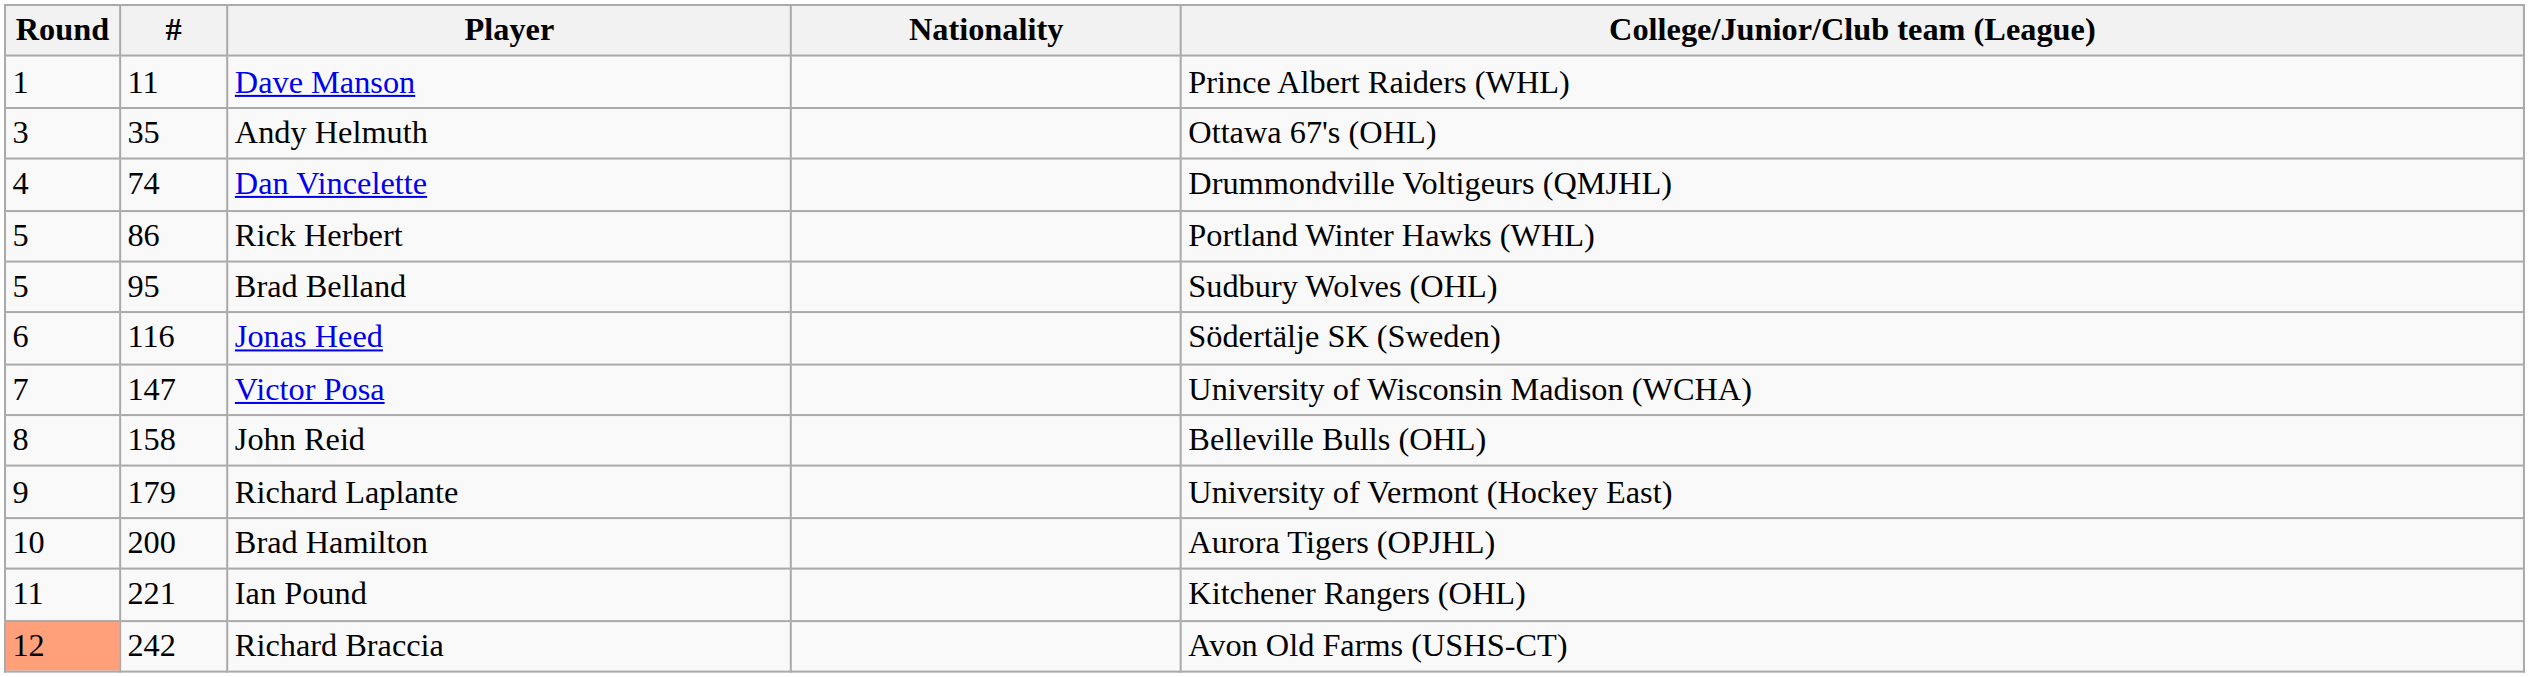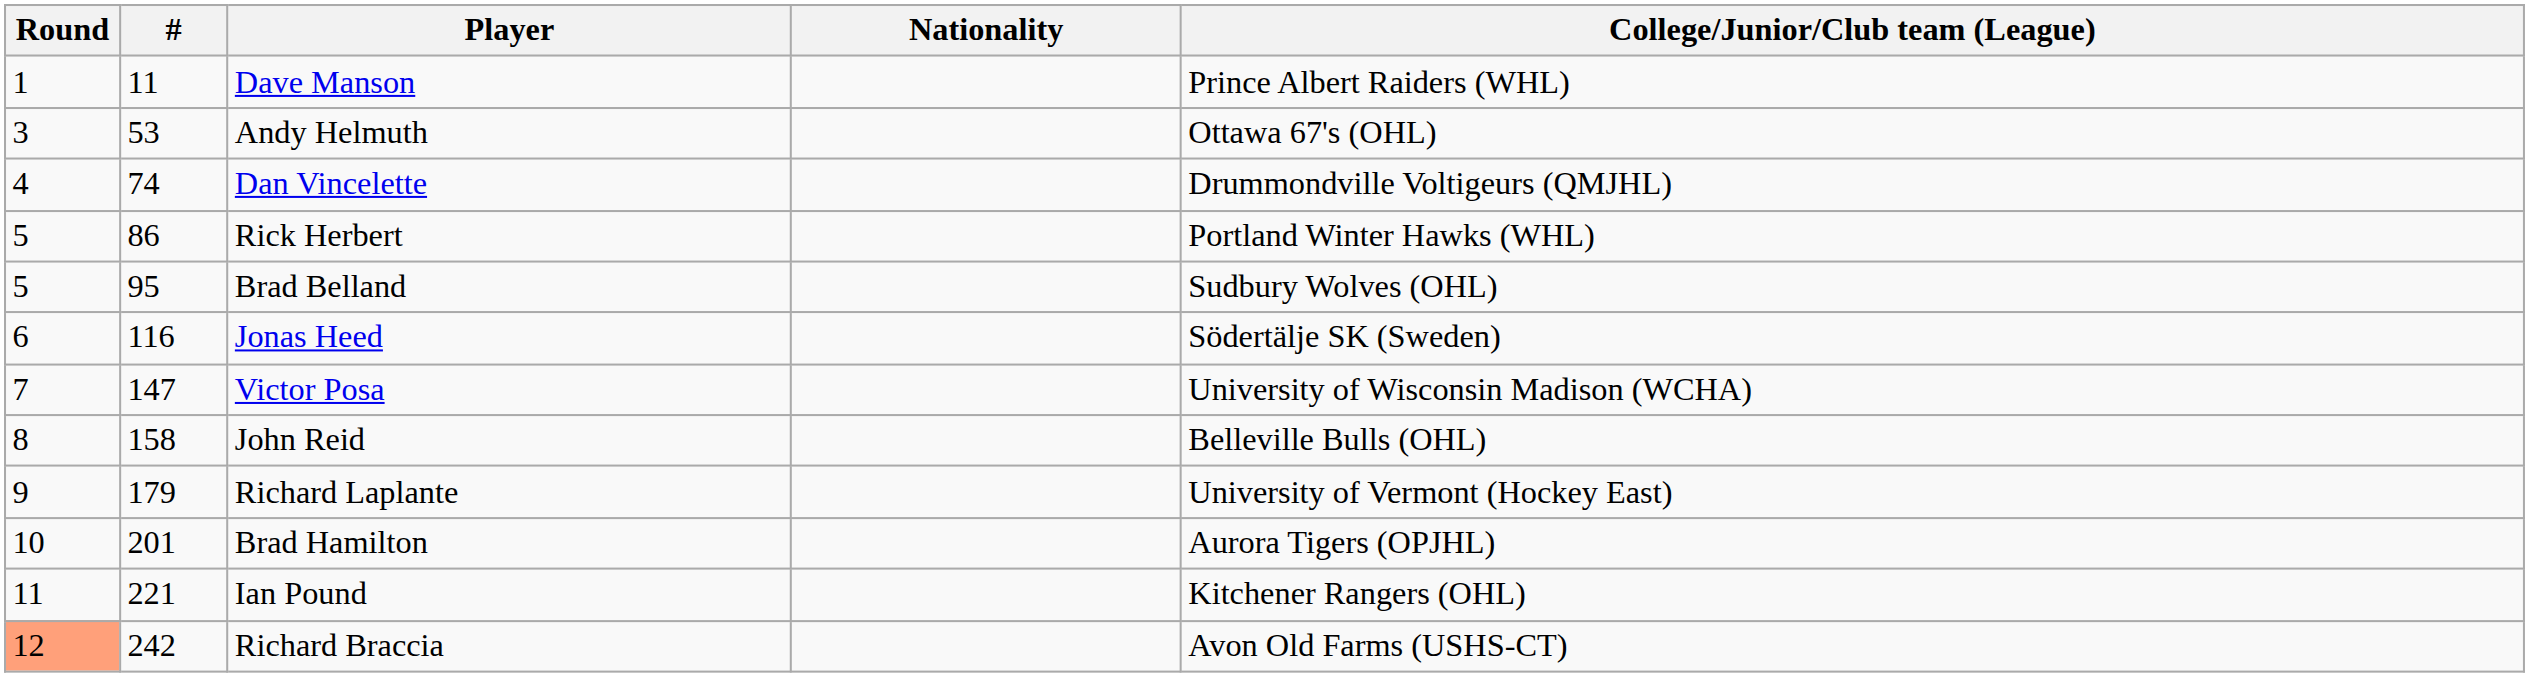Andy Helmuth | #: 35 -> 53
Brad Hamilton | #: 200 -> 201
